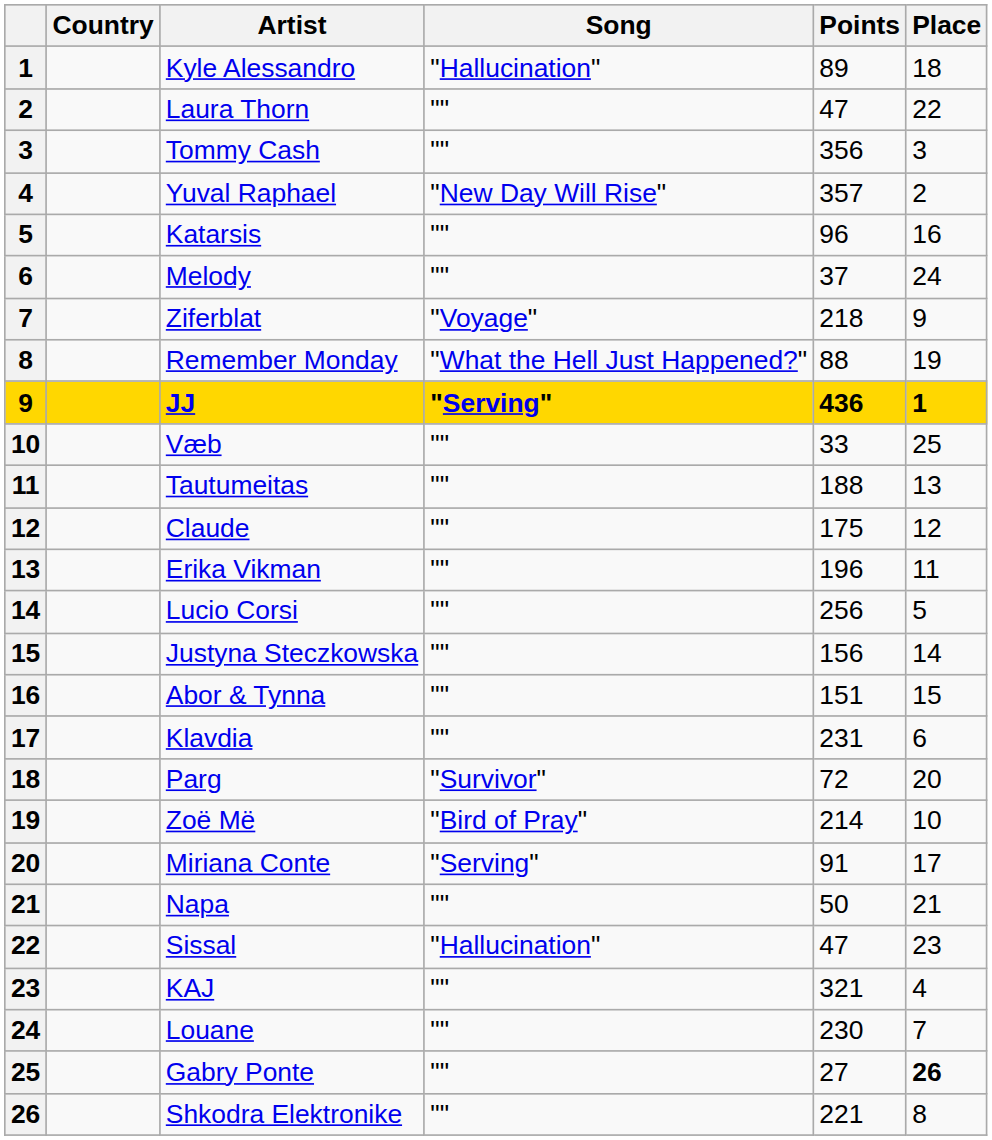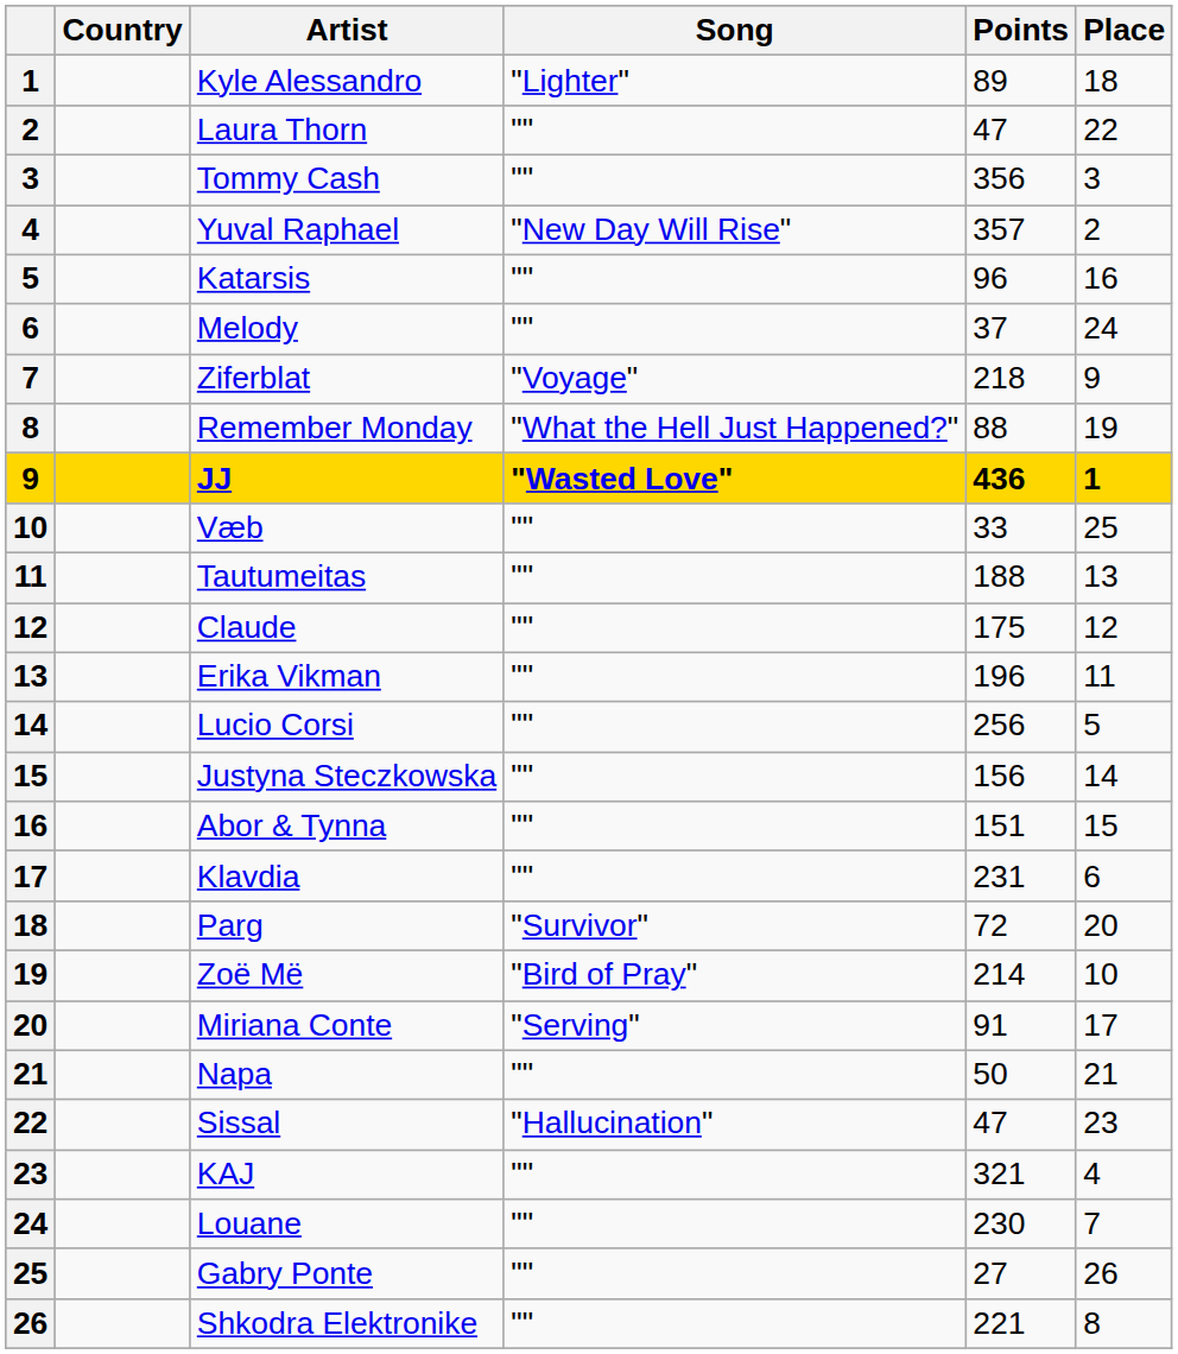Kyle Alessandro | Song: "Hallucination" -> "Lighter"
JJ | Song: "Serving" -> "Wasted Love"
Gabry Ponte | Place: bold -> normal
